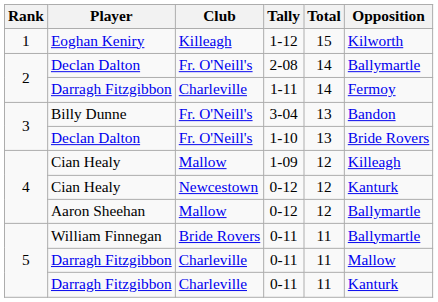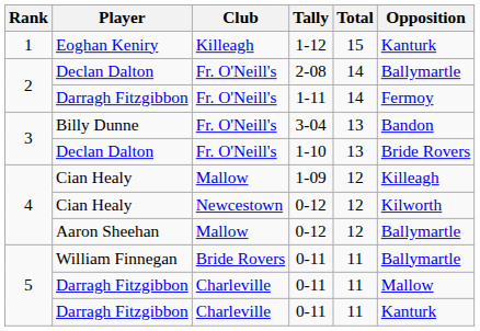1-12 | Opposition: Kilworth -> Kanturk
1-11 | Club: Charleville -> Fr. O'Neill's
Cian Healy / 0-12 | Opposition: Kanturk -> Kilworth
